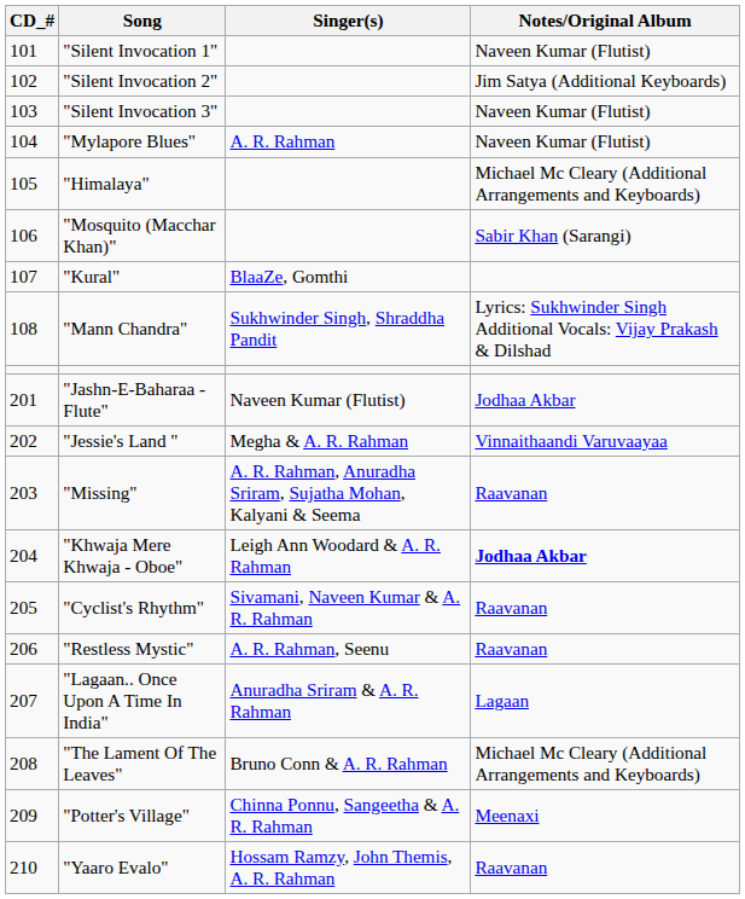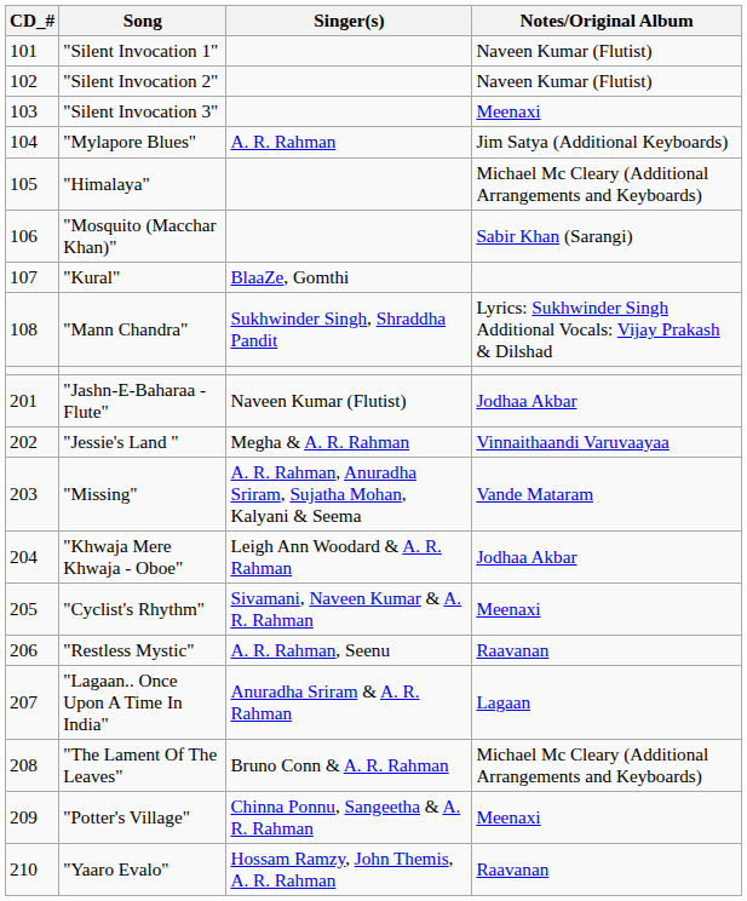"Silent Invocation 2" | Notes/Original Album: Jim Satya (Additional Keyboards) -> Naveen Kumar (Flutist)
"Silent Invocation 3" | Notes/Original Album: Naveen Kumar (Flutist) -> Meenaxi
"Mylapore Blues" | Notes/Original Album: Naveen Kumar (Flutist) -> Jim Satya (Additional Keyboards)
"Missing" | Notes/Original Album: Raavanan -> Vande Mataram
"Khwaja Mere Khwaja - Oboe" | Notes/Original Album: bold -> normal
"Cyclist's Rhythm" | Notes/Original Album: Raavanan -> Meenaxi
